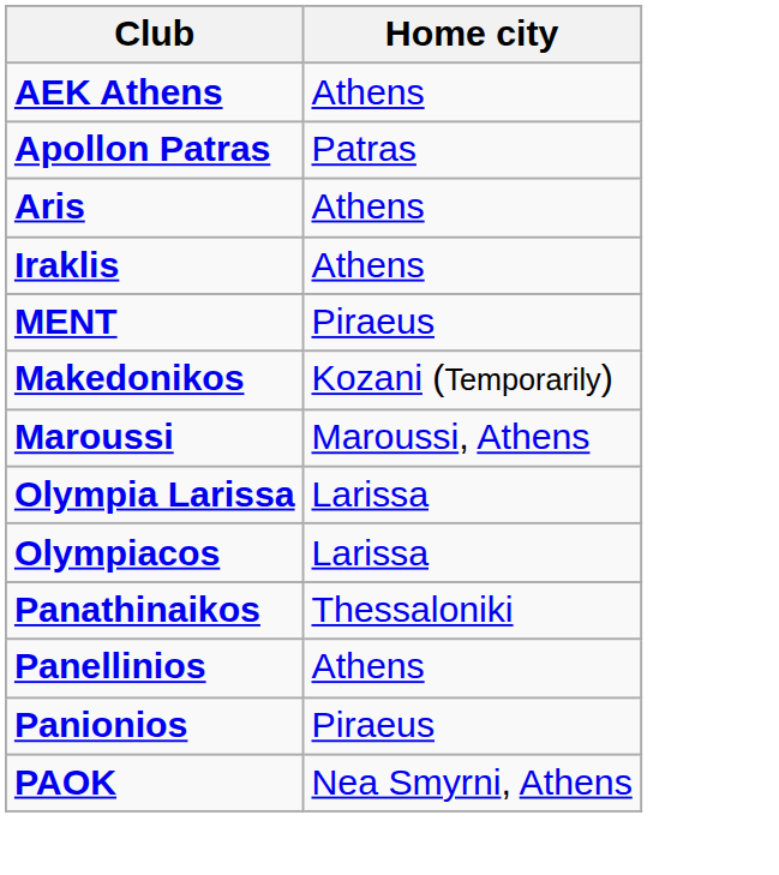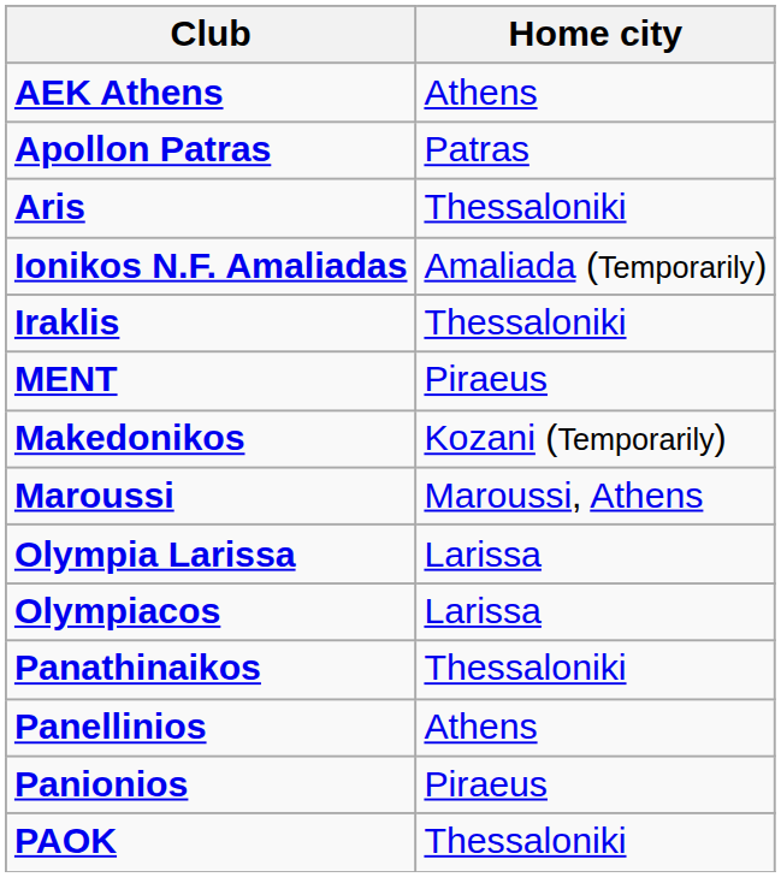Aris | Home city: Athens -> Thessaloniki
+ row: Ionikos N.F. Amaliadas | Amaliada (Temporarily)
Iraklis | Home city: Athens -> Thessaloniki
PAOK | Home city: Nea Smyrni, Athens -> Thessaloniki
